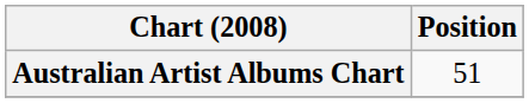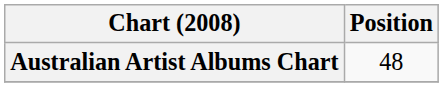Australian Artist Albums Chart | Position: 51 -> 48
